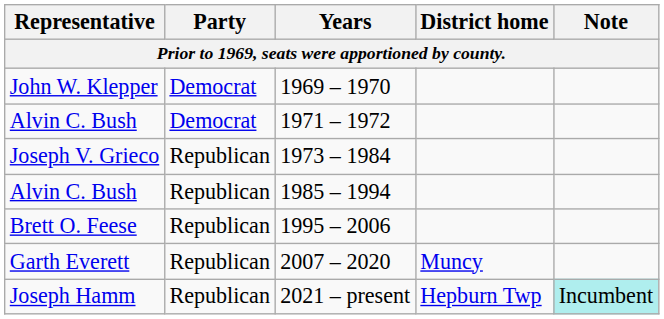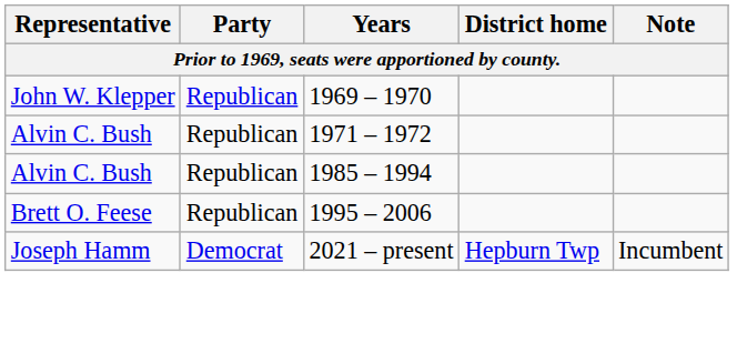1969 – 1970 | Party: Democrat -> Republican
1971 – 1972 | Party: Democrat -> Republican
- row: Joseph V. Grieco | Republican | 1973 – 1984
- row: Garth Everett | Republican | 2007 – 2020 | Muncy
2021 – present | Party: Republican -> Democrat
2021 – present | Note: paleturquoise background -> no background
